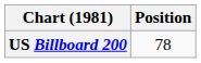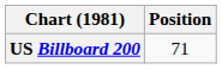US Billboard 200 | Position: 78 -> 71
